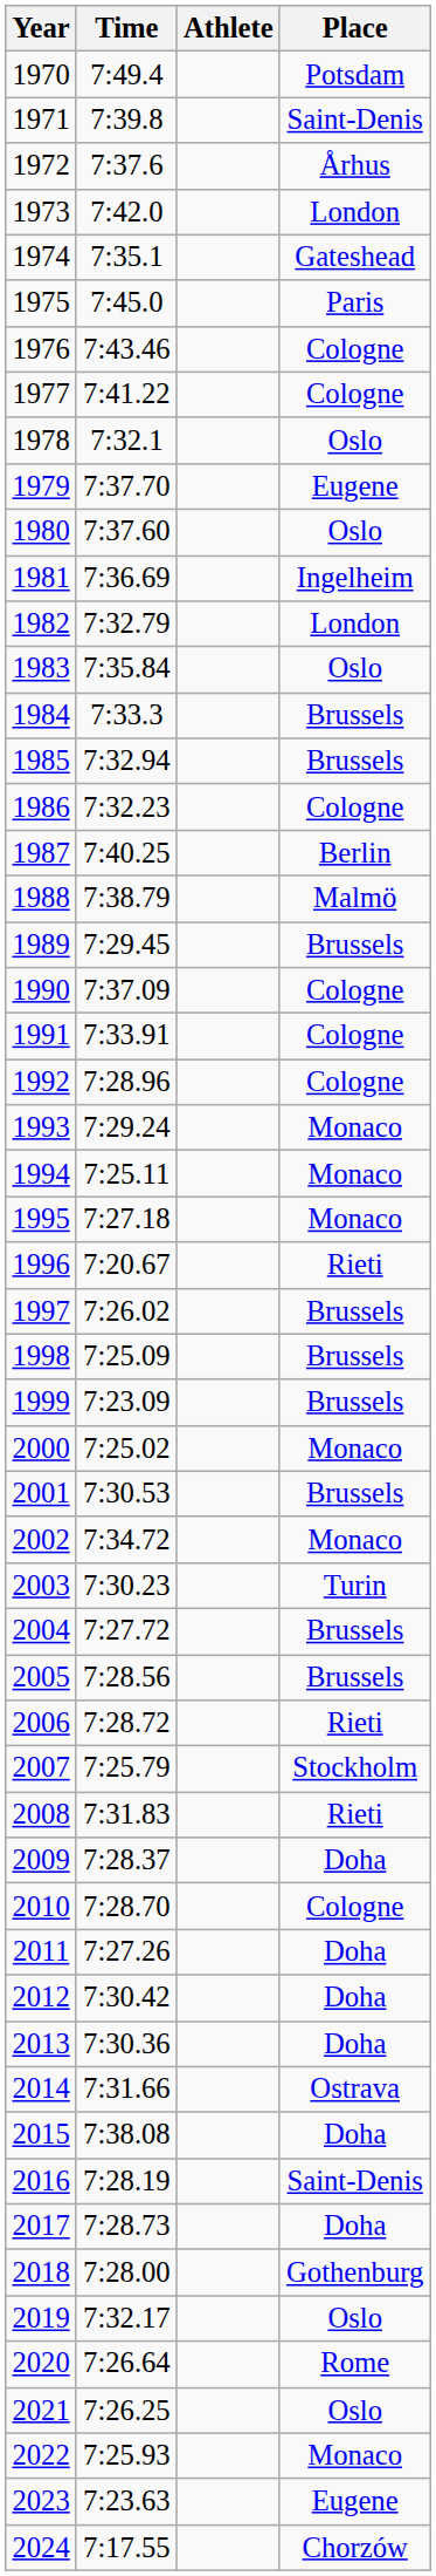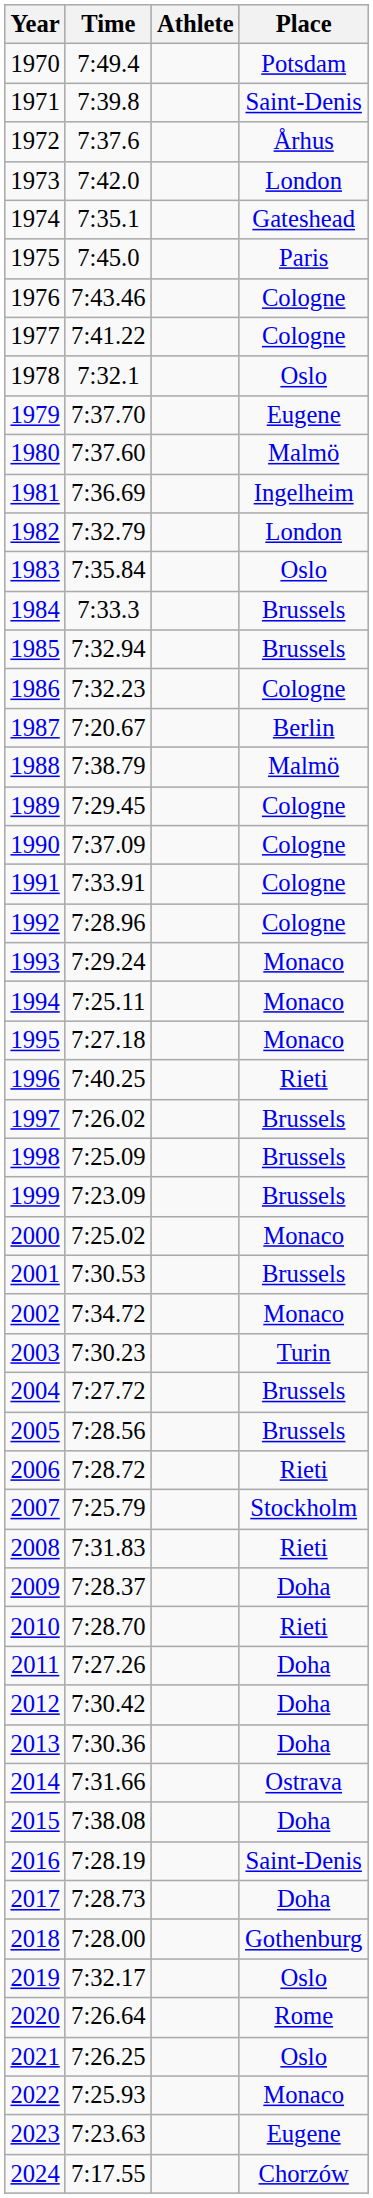1980 | Place: Oslo -> Malmö
1987 | Time: 7:40.25 -> 7:20.67
1989 | Place: Brussels -> Cologne
1996 | Time: 7:20.67 -> 7:40.25
2010 | Place: Cologne -> Rieti
